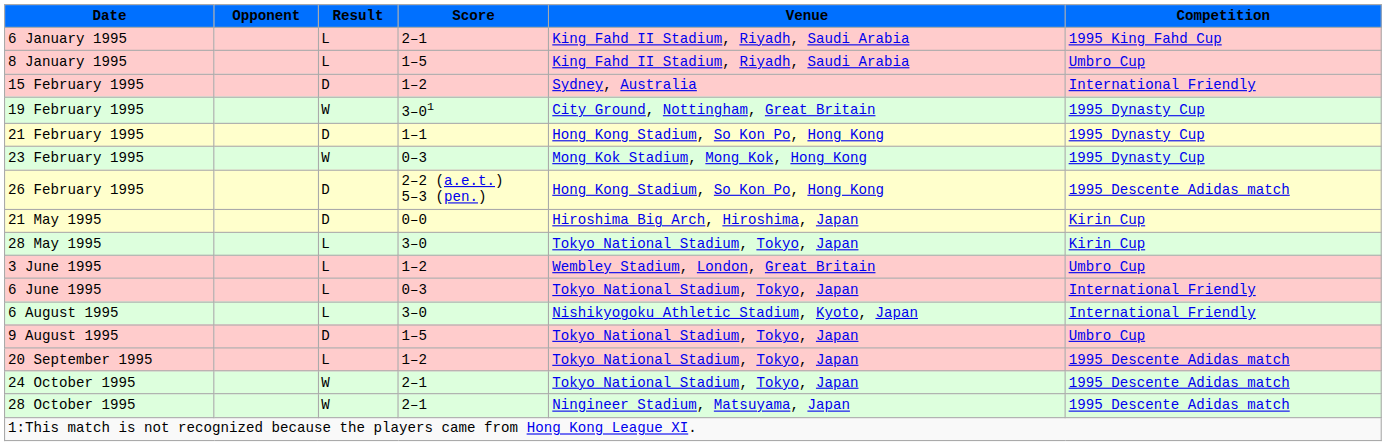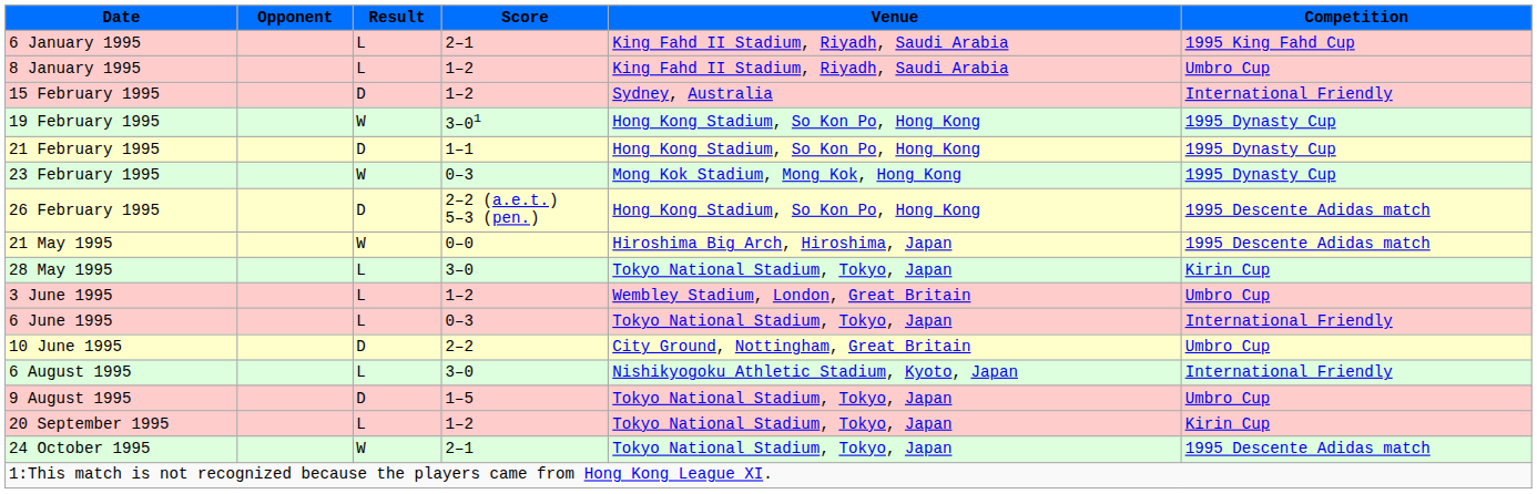8 January 1995 | Score: 1–5 -> 1–2
19 February 1995 | Venue: City Ground, Nottingham, Great Britain -> Hong Kong Stadium, So Kon Po, Hong Kong
21 May 1995 | Result: D -> W
21 May 1995 | Competition: Kirin Cup -> 1995 Descente Adidas match
+ row: 10 June 1995 | D | 2–2 | City Ground, Nottingham, Great Britain | Umbro Cup
20 September 1995 | Competition: 1995 Descente Adidas match -> Kirin Cup
- row: 28 October 1995 | W | 2–1 | Ningineer Stadium, Matsuyama, Japan | 1995 Descente Adidas match
